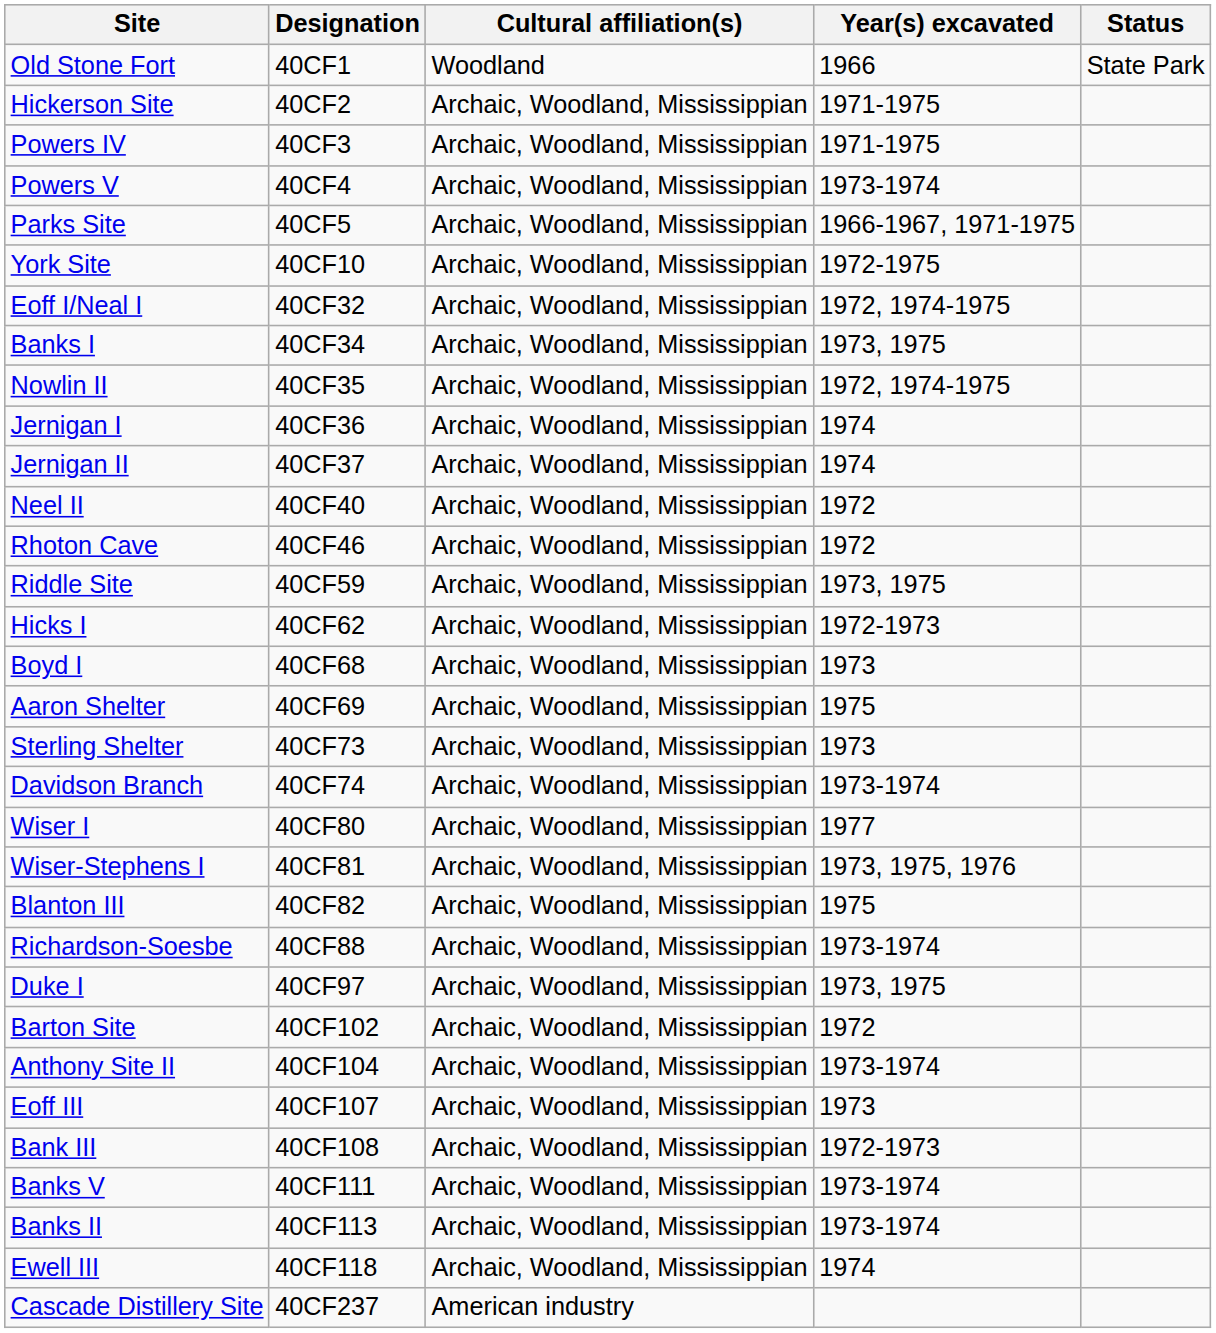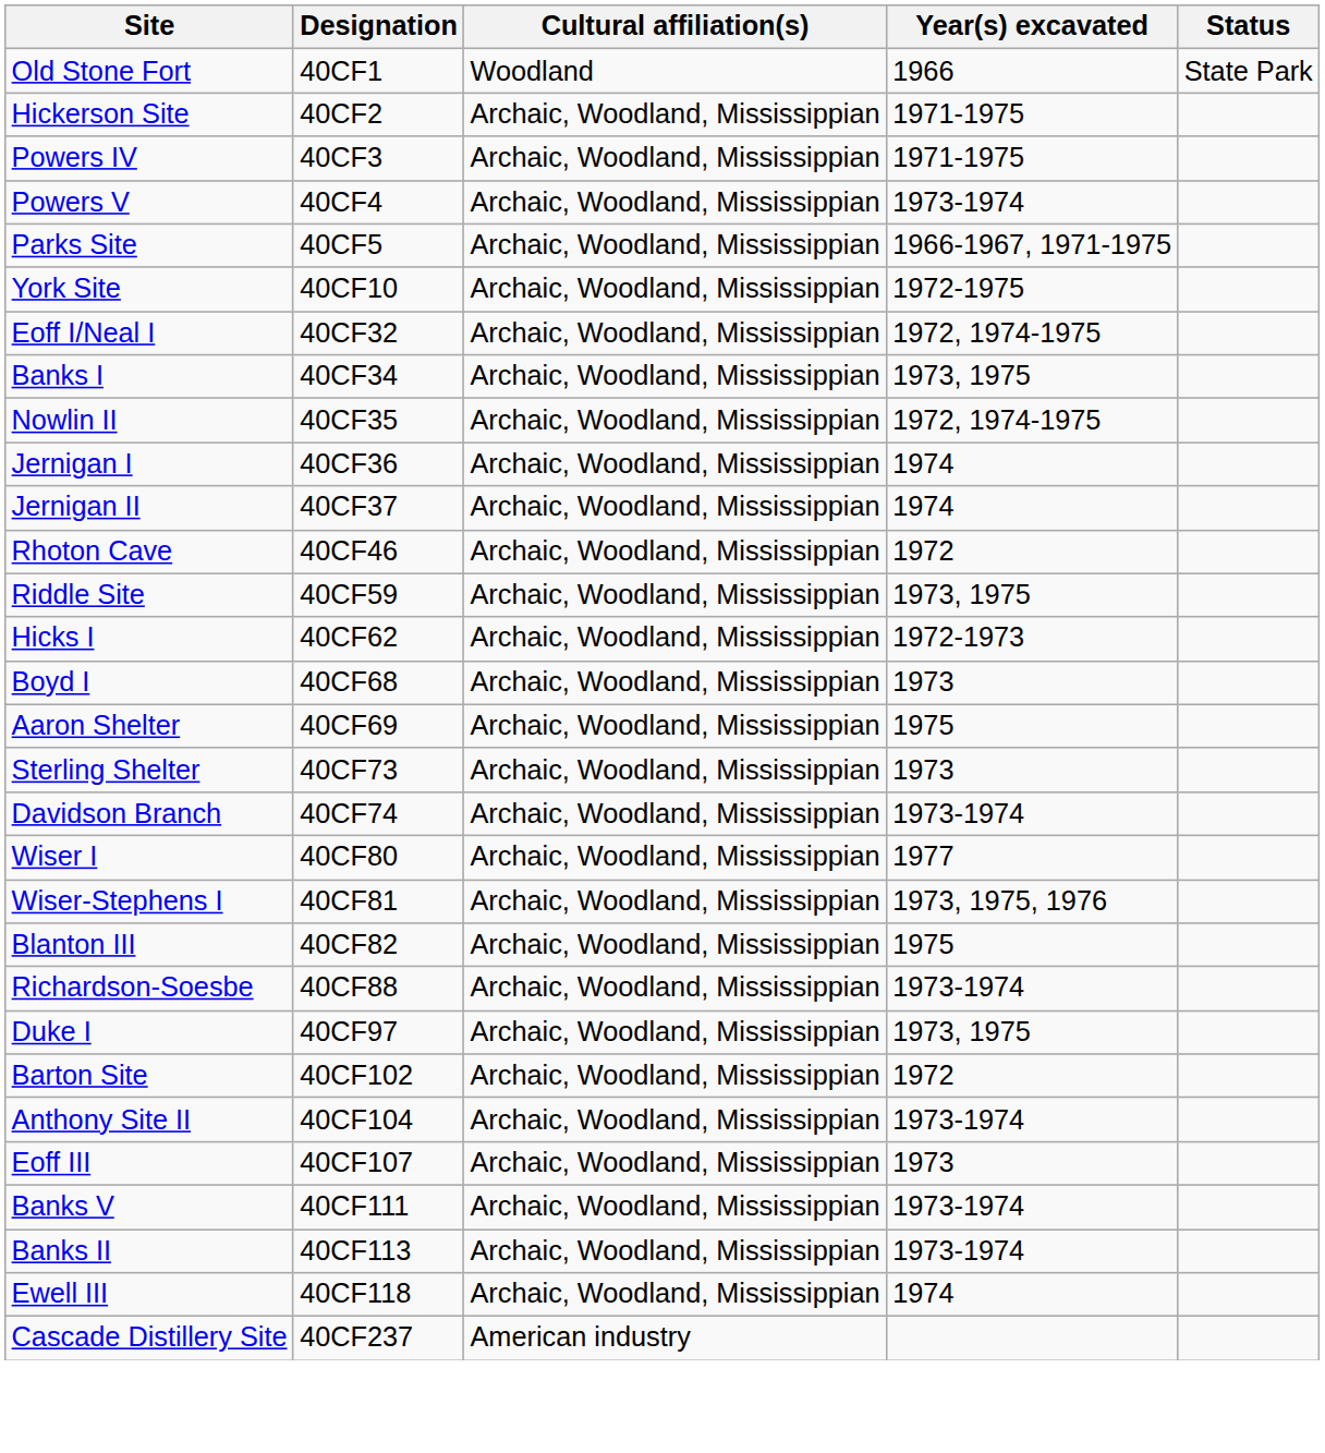- row: Neel II | 40CF40 | Archaic, Woodland, Mississippian | 1972
- row: Bank III | 40CF108 | Archaic, Woodland, Mississippian | 1972-1973
